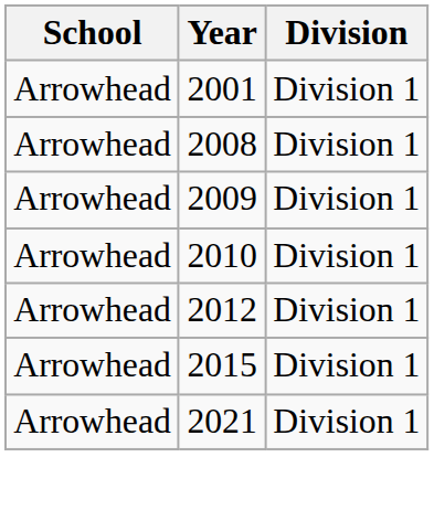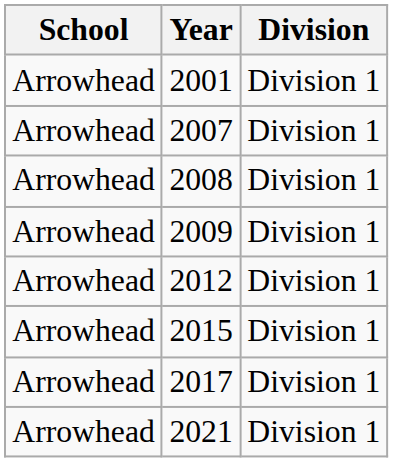+ row: Arrowhead | 2007 | Division 1
- row: Arrowhead | 2010 | Division 1
+ row: Arrowhead | 2017 | Division 1
